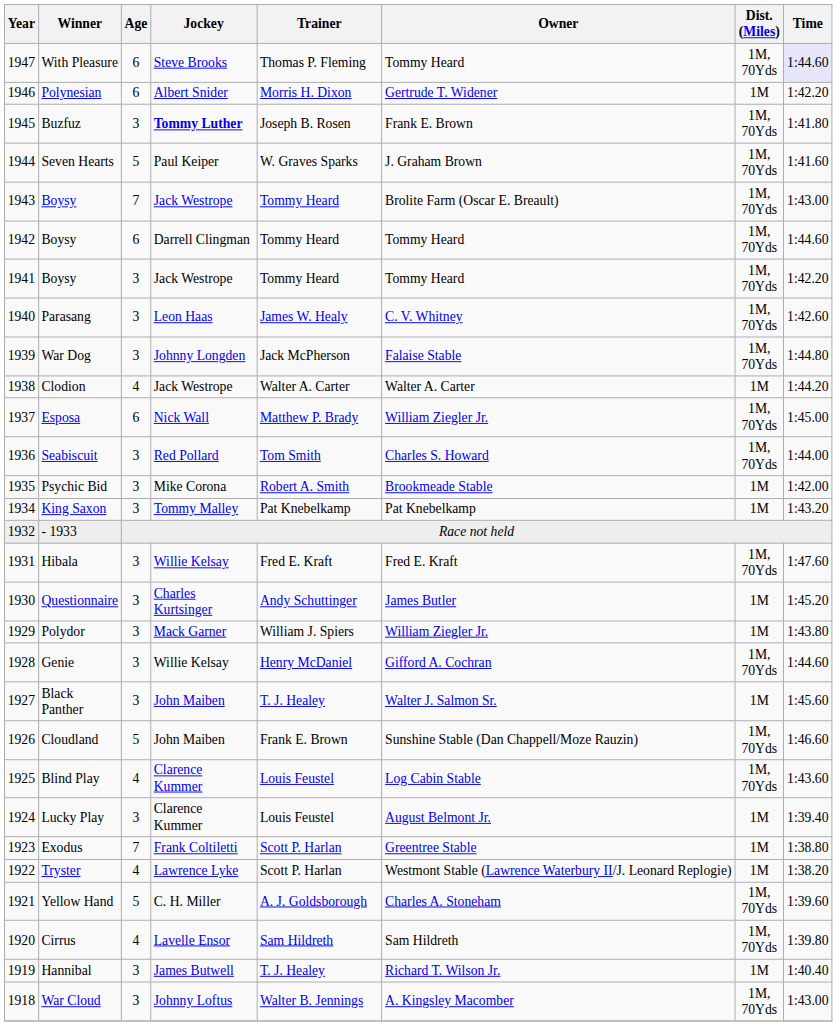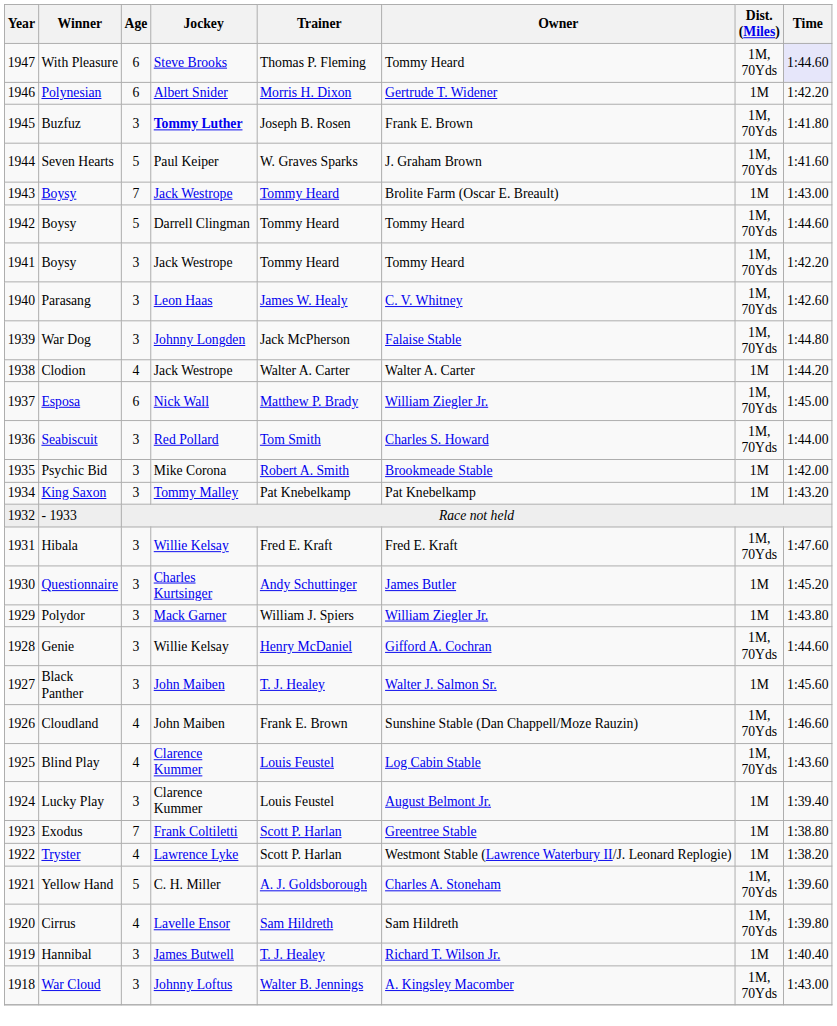1943 / Boysy | Dist. (Miles): 1M, 70Yds -> 1M
1942 / Boysy | Age: 6 -> 5
Cloudland | Age: 5 -> 4
